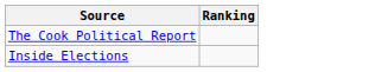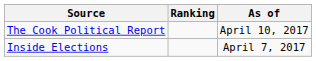+ column: As of | April 10, 2017 | April 7, 2017
